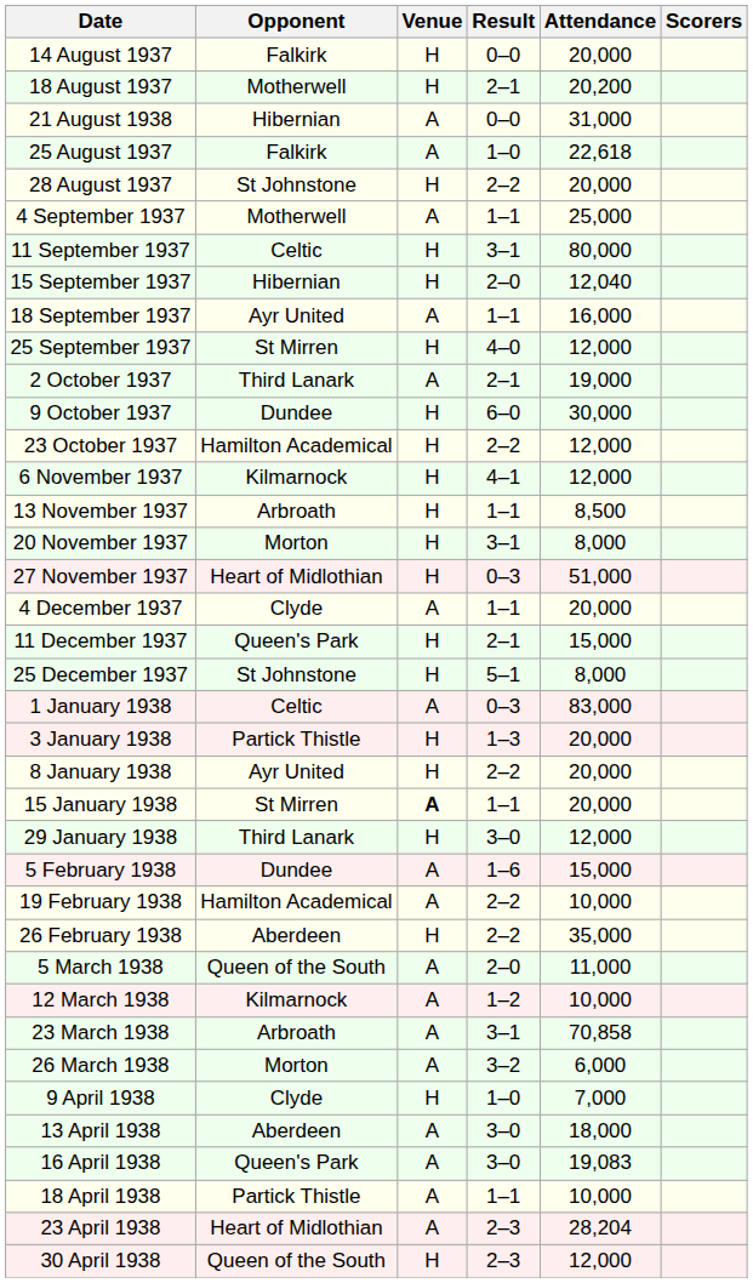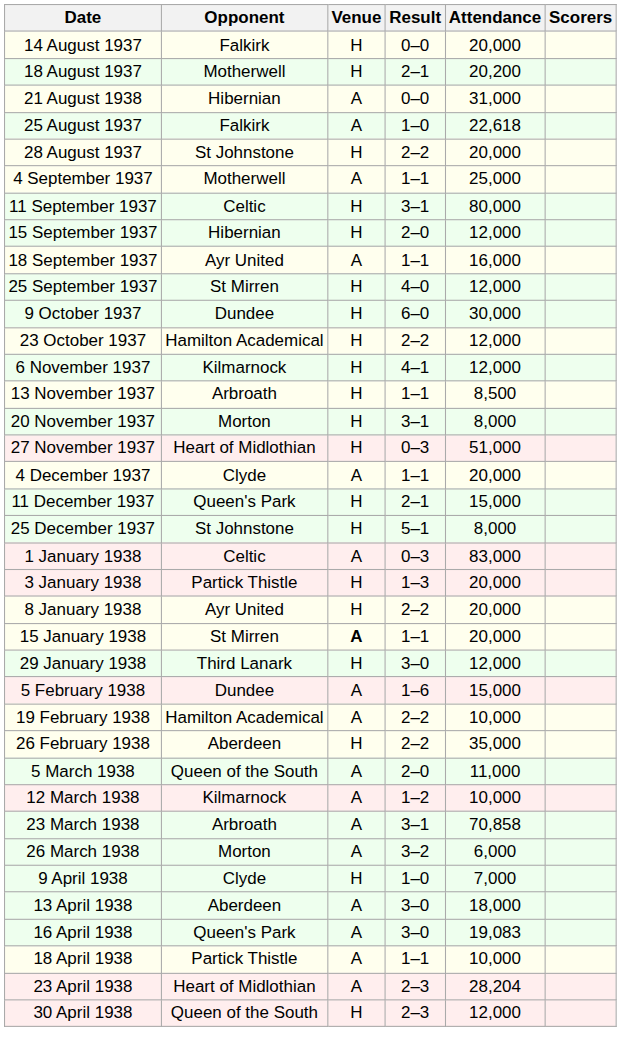15 September 1937 | Attendance: 12,040 -> 12,000
- row: 2 October 1937 | Third Lanark | A | 2–1 | 19,000
